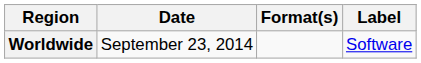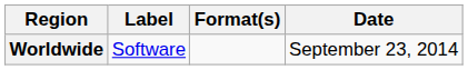columns swapped: Date <-> Label
